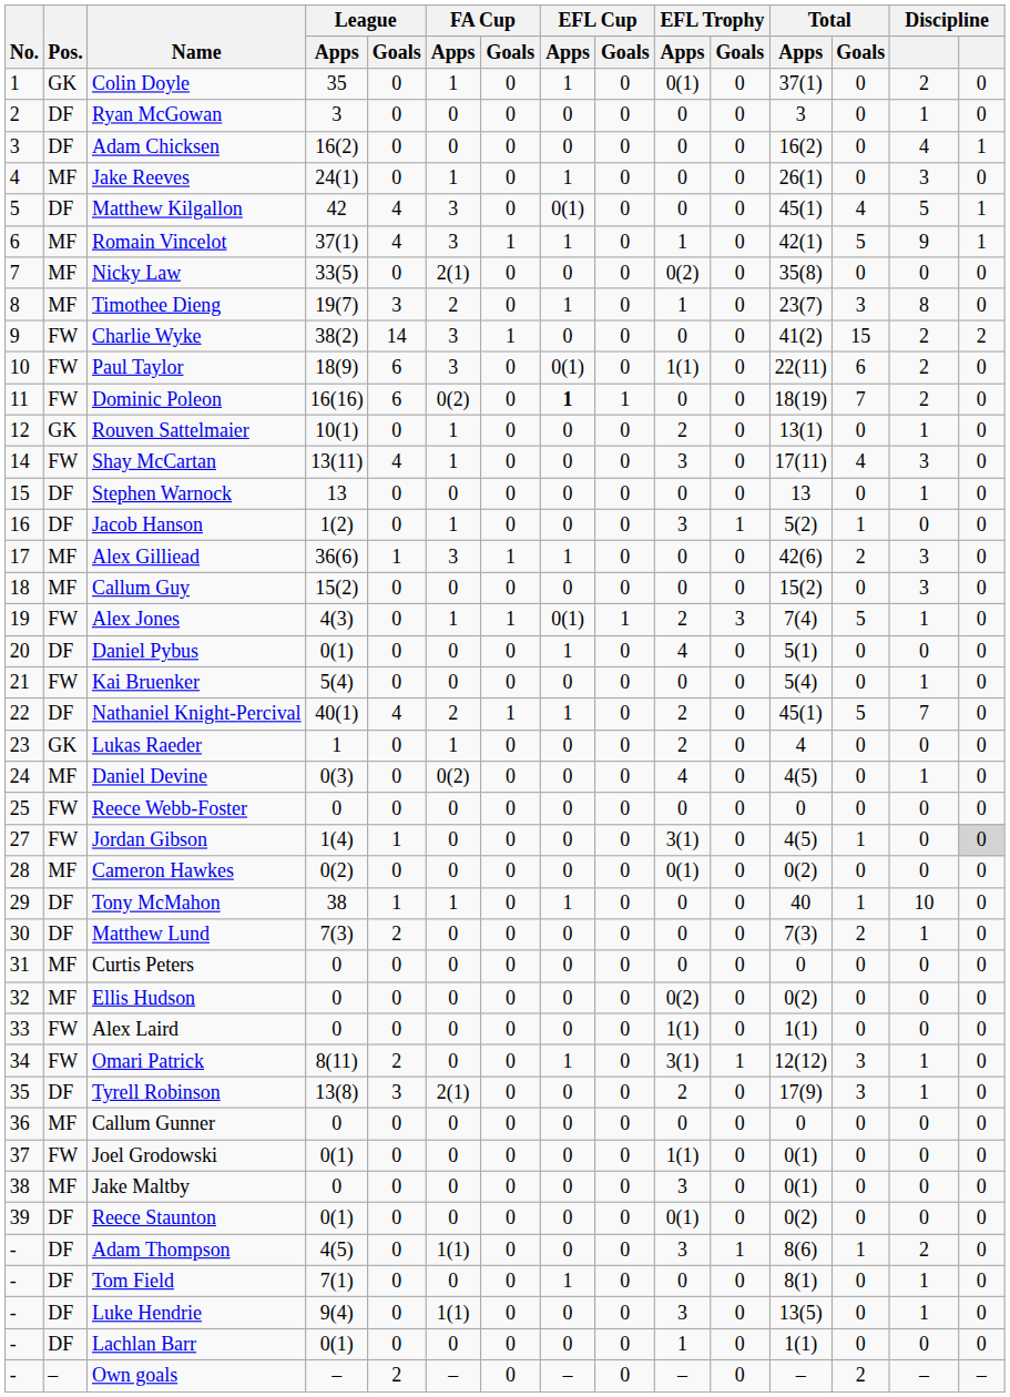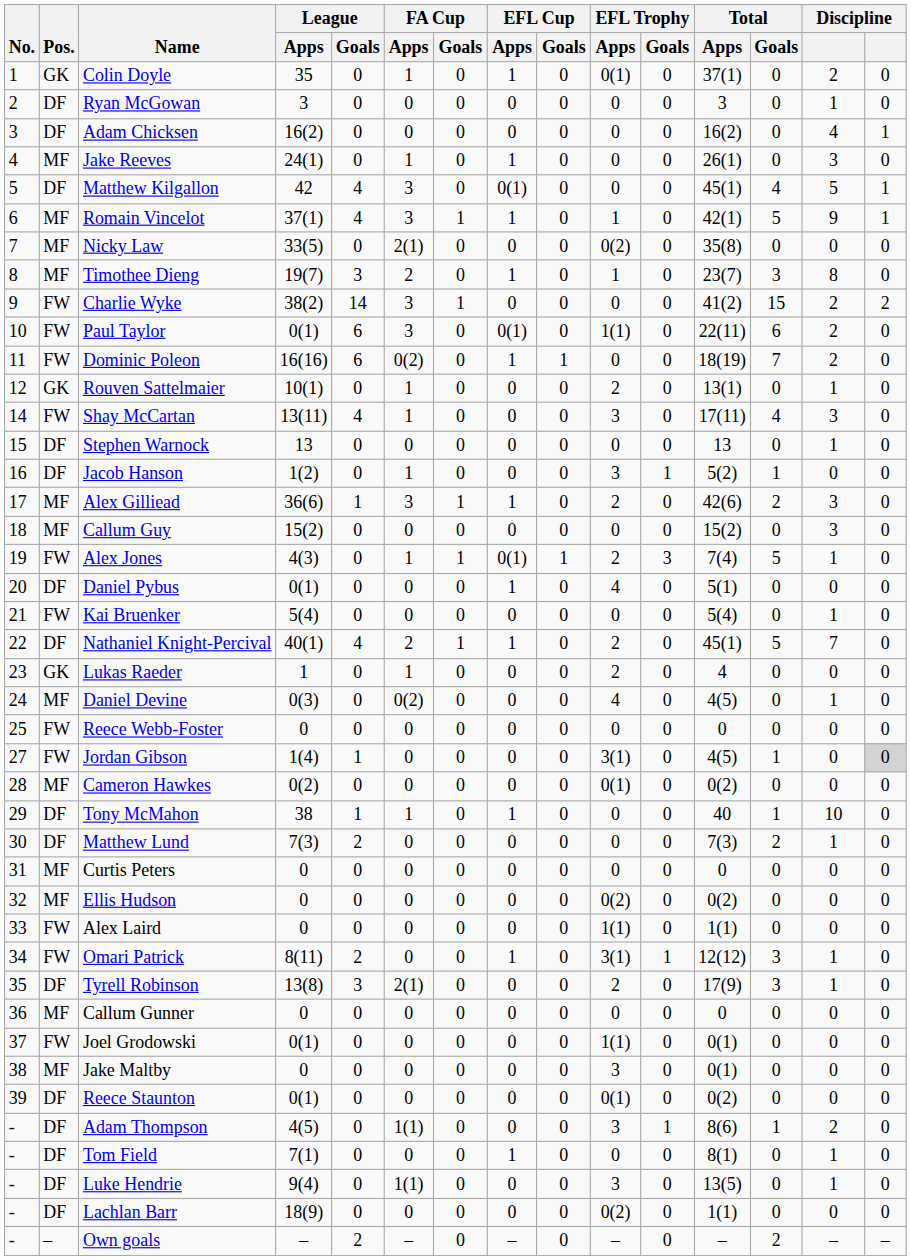Paul Taylor | League / Apps: 18(9) -> 0(1)
Dominic Poleon | EFL Cup / Apps: bold -> normal
Alex Gilliead | EFL Trophy / Apps: 0 -> 2
Lachlan Barr | League / Apps: 0(1) -> 18(9)
Lachlan Barr | EFL Trophy / Apps: 1 -> 0(2)
